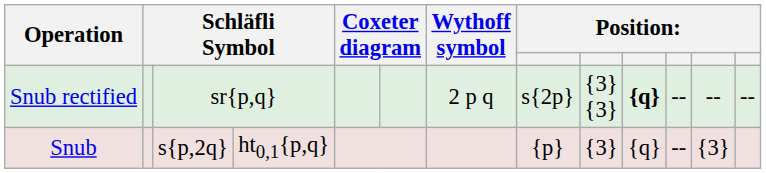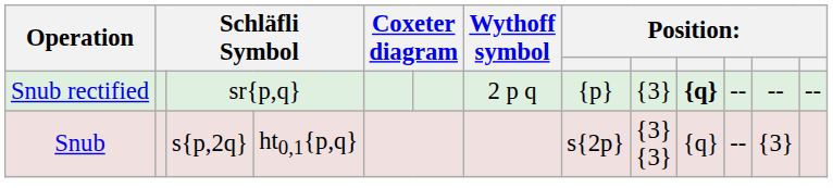Snub rectified | column 8: s{2p} -> {p}
Snub rectified | column 9: {3} {3} -> {3}
Snub | column 8: {p} -> s{2p}
Snub | column 9: {3} -> {3} {3}
